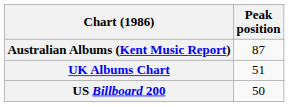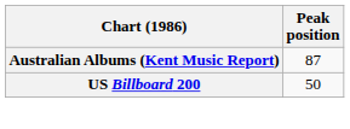- row: UK Albums Chart | 51
